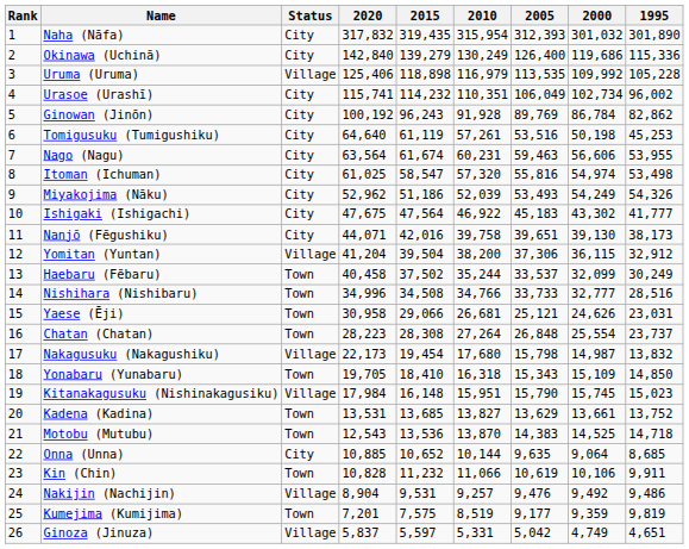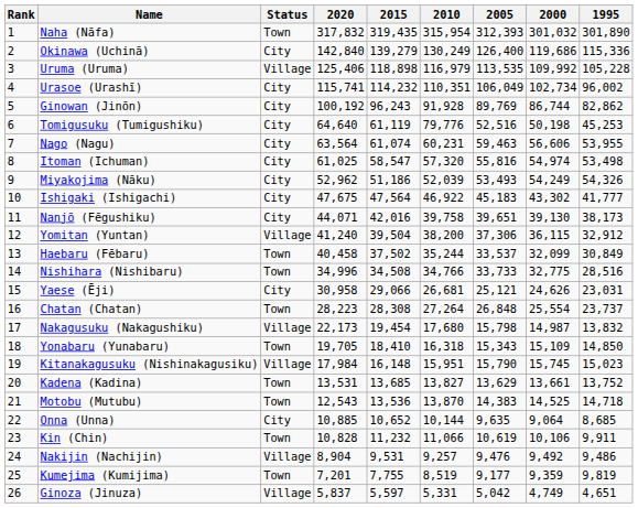Naha (Nāfa) | Status: City -> Town
Ginowan (Jinōn) | 2000: 86,784 -> 86,744
Tomigusuku (Tumigushiku) | 2010: 57,261 -> 79,776
Tomigusuku (Tumigushiku) | 2005: 53,516 -> 52,516
Nago (Nagu) | 2015: 61,674 -> 61,074
Yomitan (Yuntan) | 2020: 41,204 -> 41,240
Haebaru (Fēbaru) | 1995: 30,249 -> 30,849
Nishihara (Nishibaru) | 2000: 32,777 -> 32,775
Yaese (Ēji) | Status: Town -> City
Kumejima (Kumijima) | 2015: 7,575 -> 7,755
